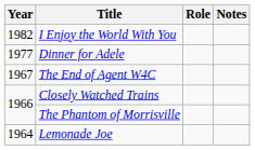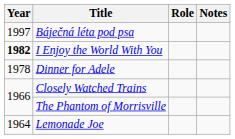+ row: 1997 | Báječná léta pod psa
I Enjoy the World With You | Year: normal -> bold
Dinner for Adele | Year: 1977 -> 1978
- row: 1967 | The End of Agent W4C
